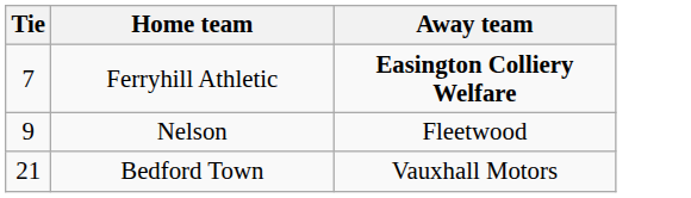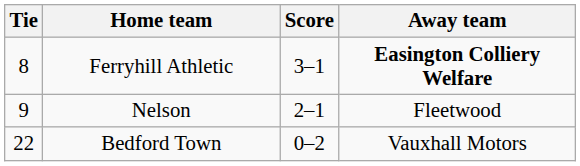+ column: Score | 3–1 | 2–1 | 0–2
Ferryhill Athletic | Tie: 7 -> 8
Bedford Town | Tie: 21 -> 22
